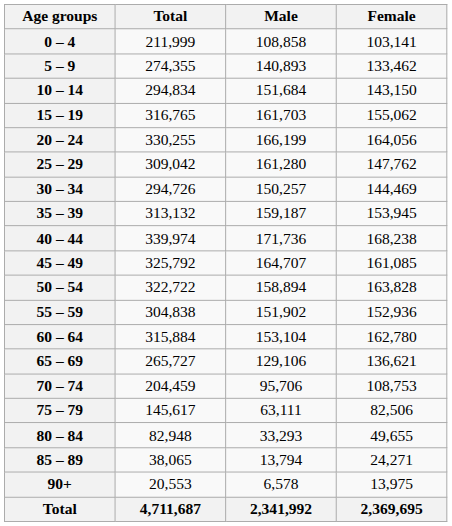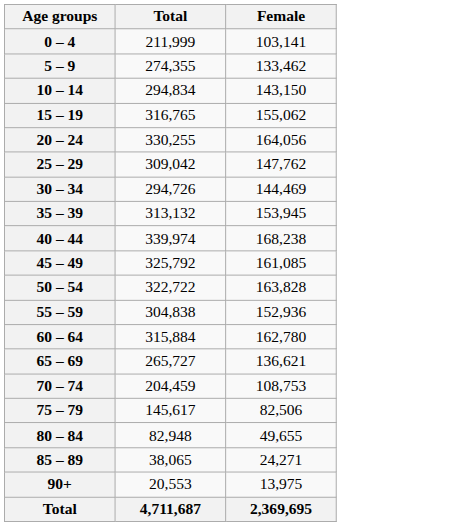- column: Male | 108,858 | 140,893 | 151,684 | 161,703 | 166,199 | 161,280 | 150,257 | 159,187 | 171,736 | 164,707 | 158,894 | 151,902 | 153,104 | 129,106 | 95,706 | 63,111 | 33,293 | 13,794 | 6,578 | 2,341,992
